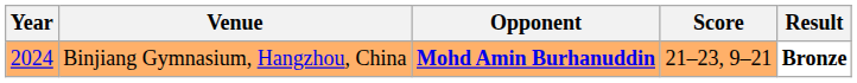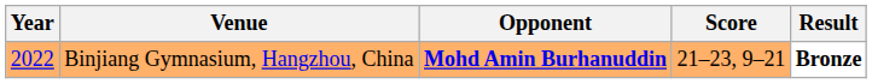Binjiang Gymnasium, Hangzhou, China | Year: 2024 -> 2022
